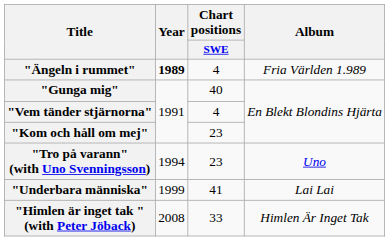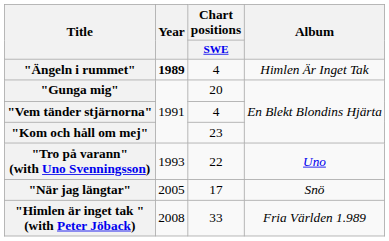"Ängeln i rummet" | Album: Fria Världen 1.989 -> Himlen Är Inget Tak
"Gunga mig" | Chart positions / SWE: 40 -> 20
"Tro på varann" (with Uno Svenningsson) | Year: 1994 -> 1993
"Tro på varann" (with Uno Svenningsson) | Chart positions / SWE: 23 -> 22
- row: "Underbara människa" | 1999 | 41 | Lai Lai
+ row: "När jag längtar" | 2005 | 17 | Snö
"Himlen är inget tak " (with Peter Jöback) | Album: Himlen Är Inget Tak -> Fria Världen 1.989
